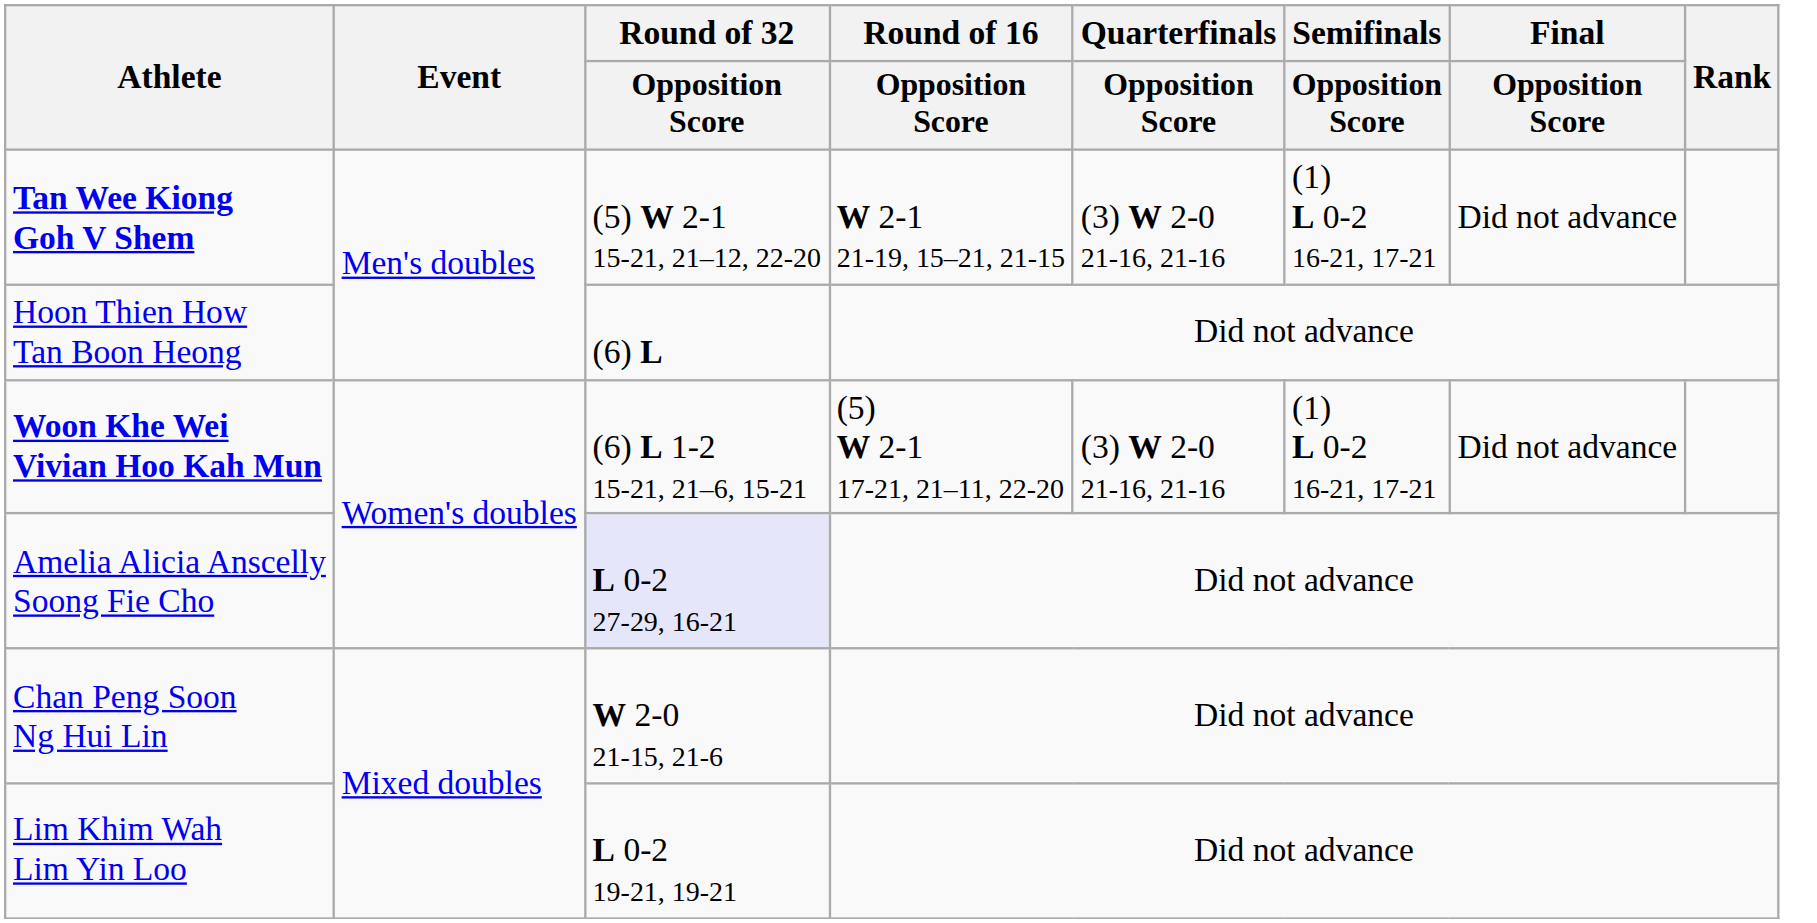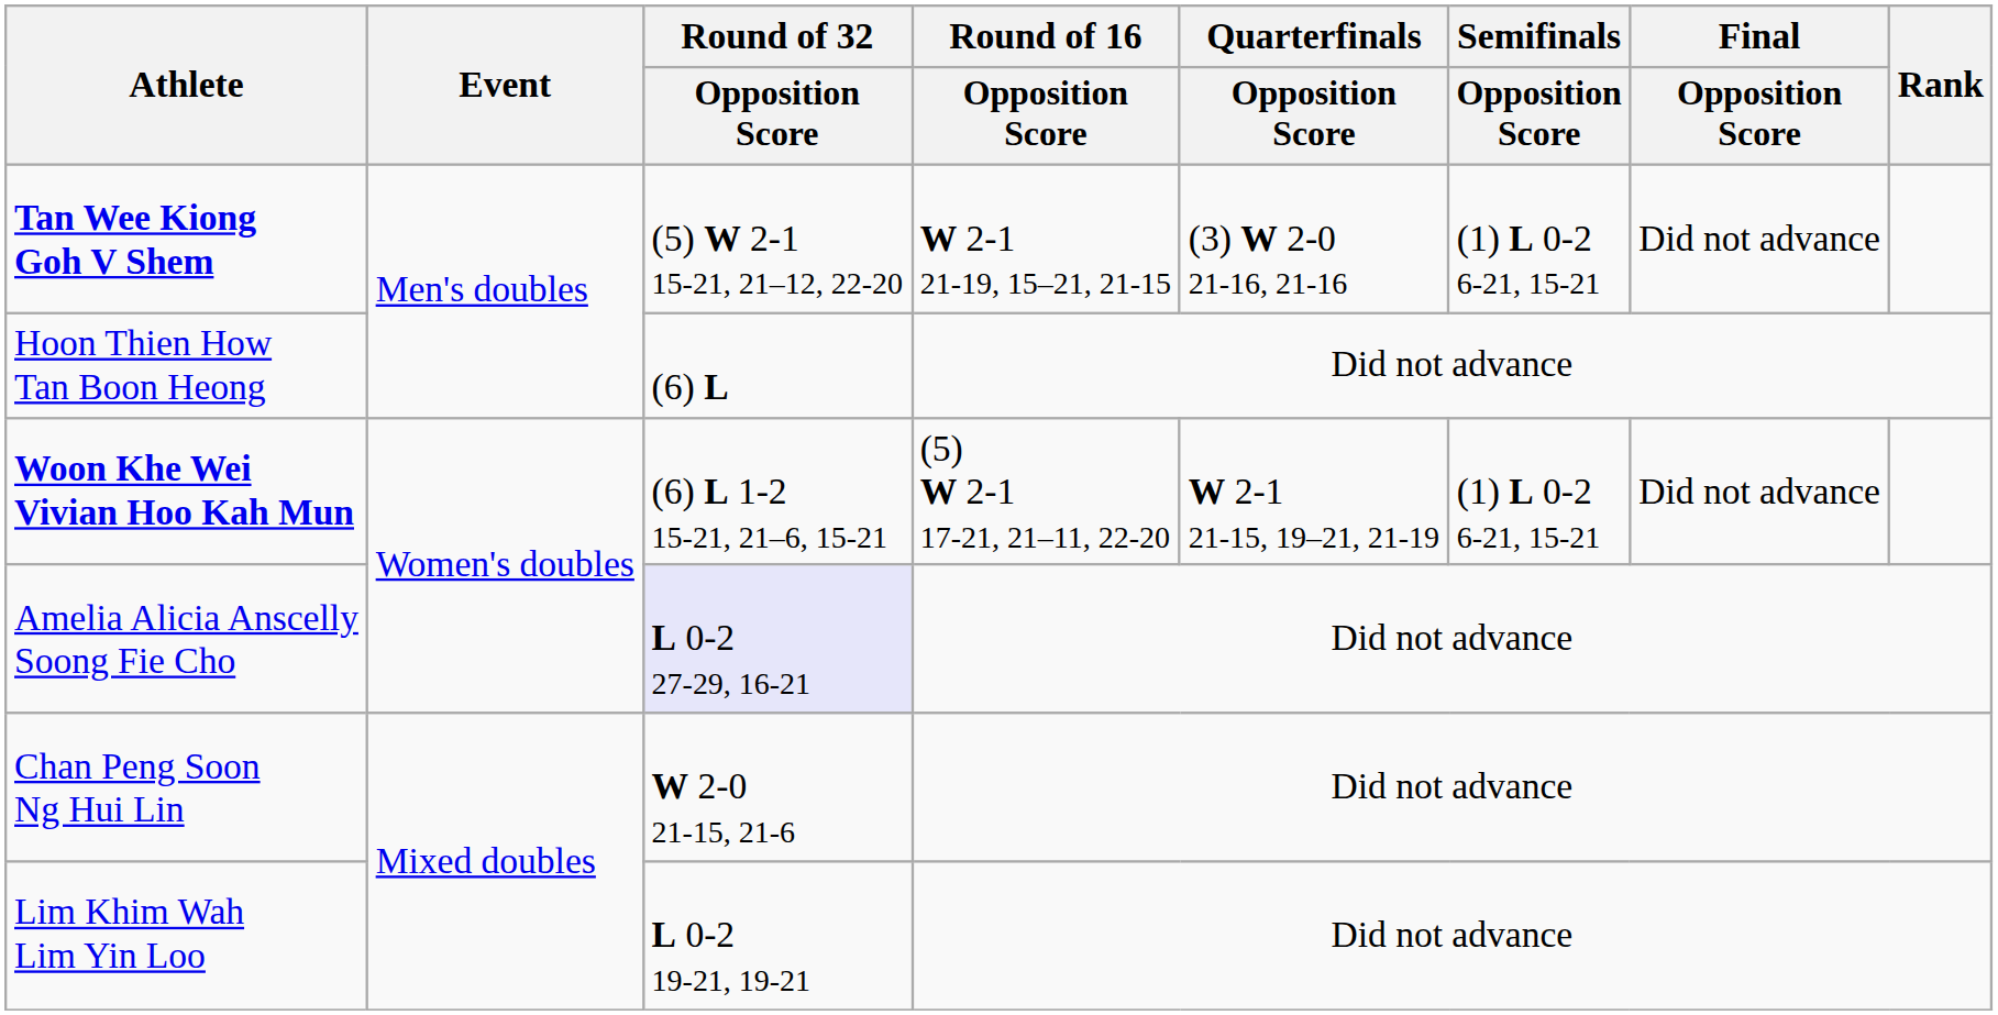Tan Wee Kiong Goh V Shem | Semifinals / Opposition Score: (1) L 0-2 16-21, 17-21 -> (1) L 0-2 6-21, 15-21
Woon Khe Wei Vivian Hoo Kah Mun | Quarterfinals / Opposition Score: (3) W 2-0 21-16, 21-16 -> W 2-1 21-15, 19–21, 21-19
Woon Khe Wei Vivian Hoo Kah Mun | Semifinals / Opposition Score: (1) L 0-2 16-21, 17-21 -> (1) L 0-2 6-21, 15-21
